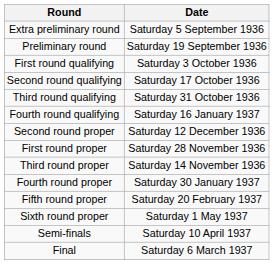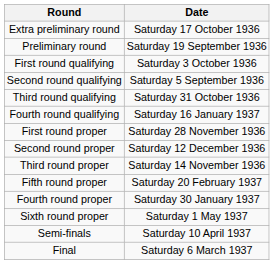Extra preliminary round | Date: Saturday 5 September 1936 -> Saturday 17 October 1936
Second round qualifying | Date: Saturday 17 October 1936 -> Saturday 5 September 1936
rows swapped: First round proper <-> Second round proper
rows swapped: Fourth round proper <-> Fifth round proper
